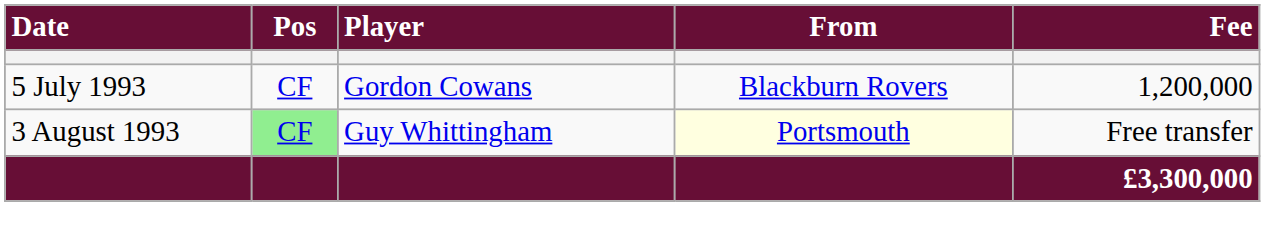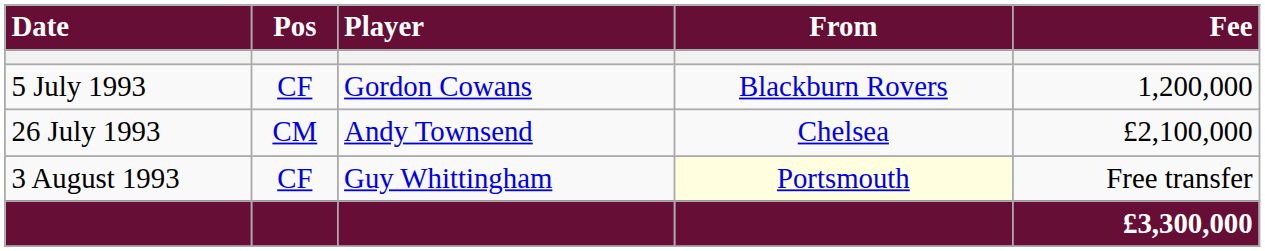+ row: 26 July 1993 | CM | Andy Townsend | Chelsea | £2,100,000
3 August 1993 | Pos: lightgreen background -> no background
